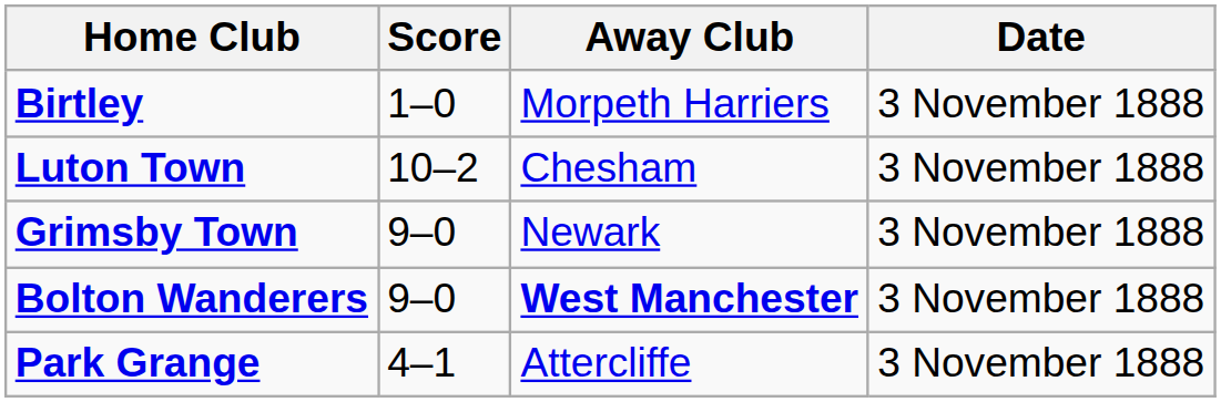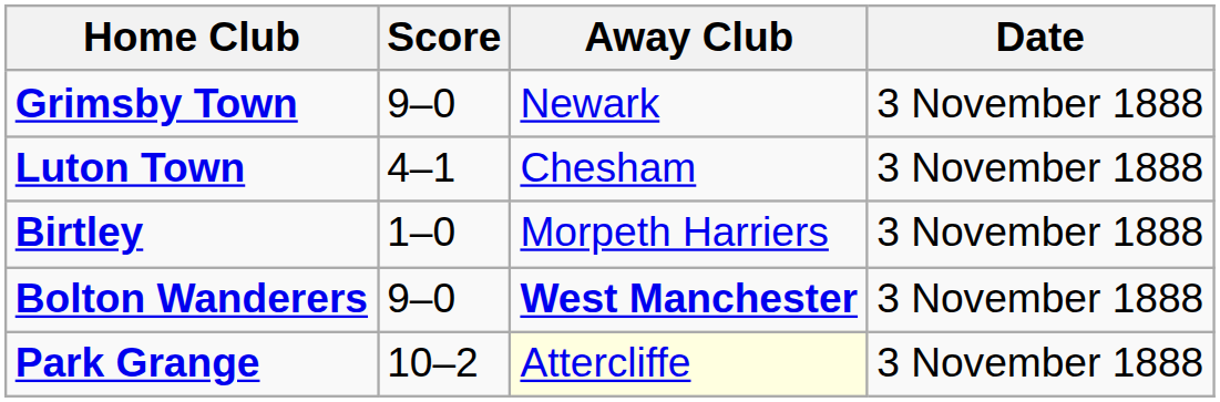rows swapped: Grimsby Town <-> Birtley
Luton Town | Score: 10–2 -> 4–1
Park Grange | Score: 4–1 -> 10–2
Park Grange | Away Club: no background -> lightyellow background
